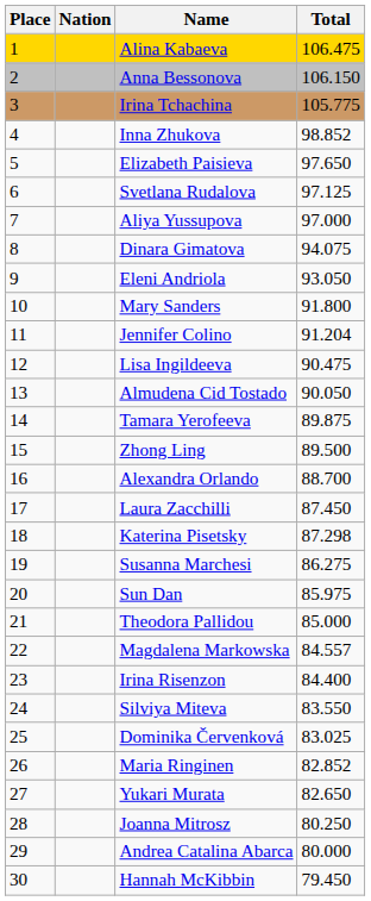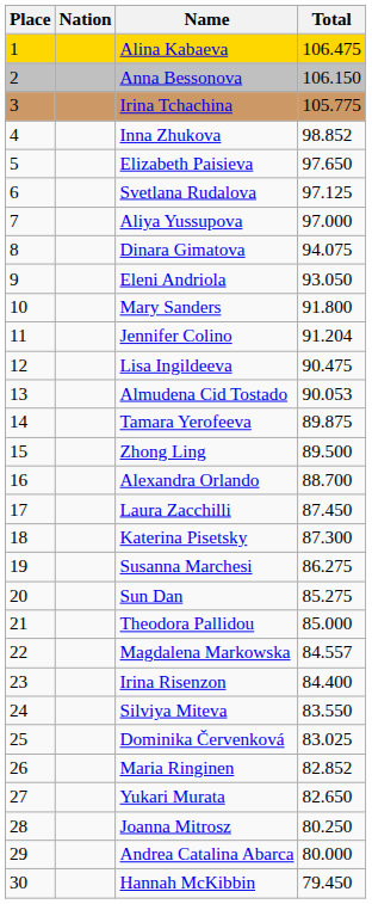Almudena Cid Tostado | Total: 90.050 -> 90.053
Katerina Pisetsky | Total: 87.298 -> 87.300
Sun Dan | Total: 85.975 -> 85.275
